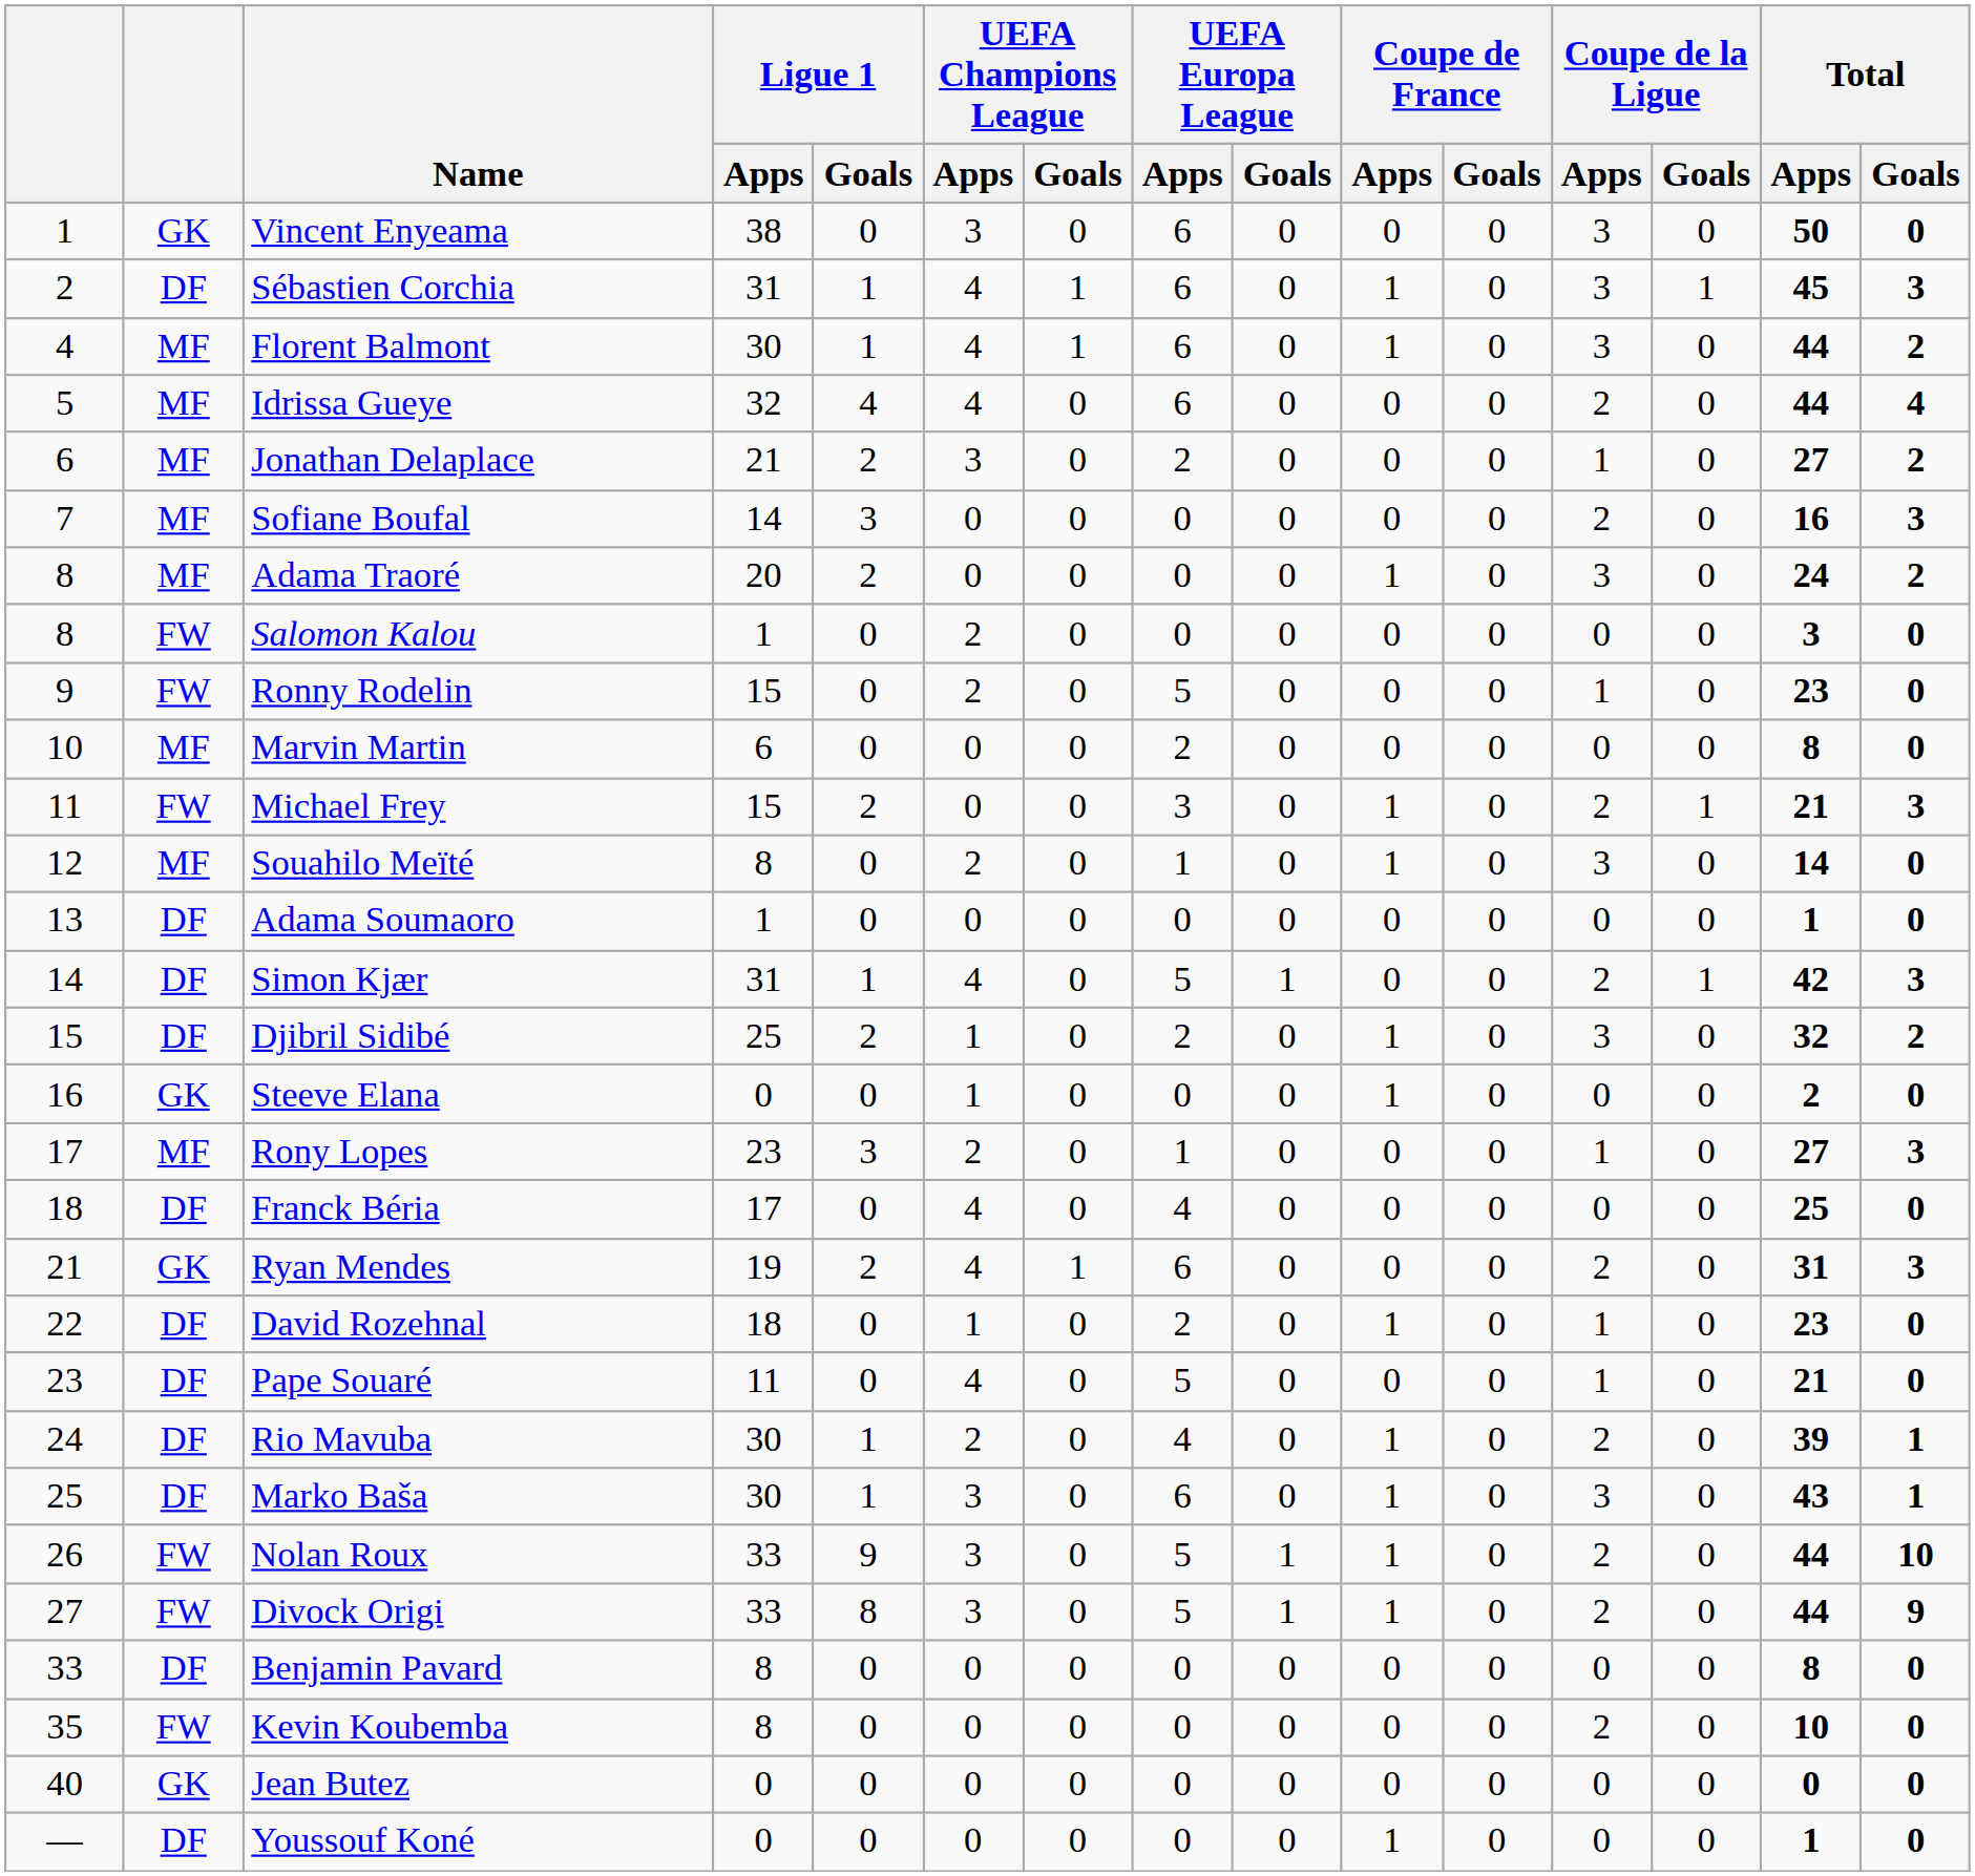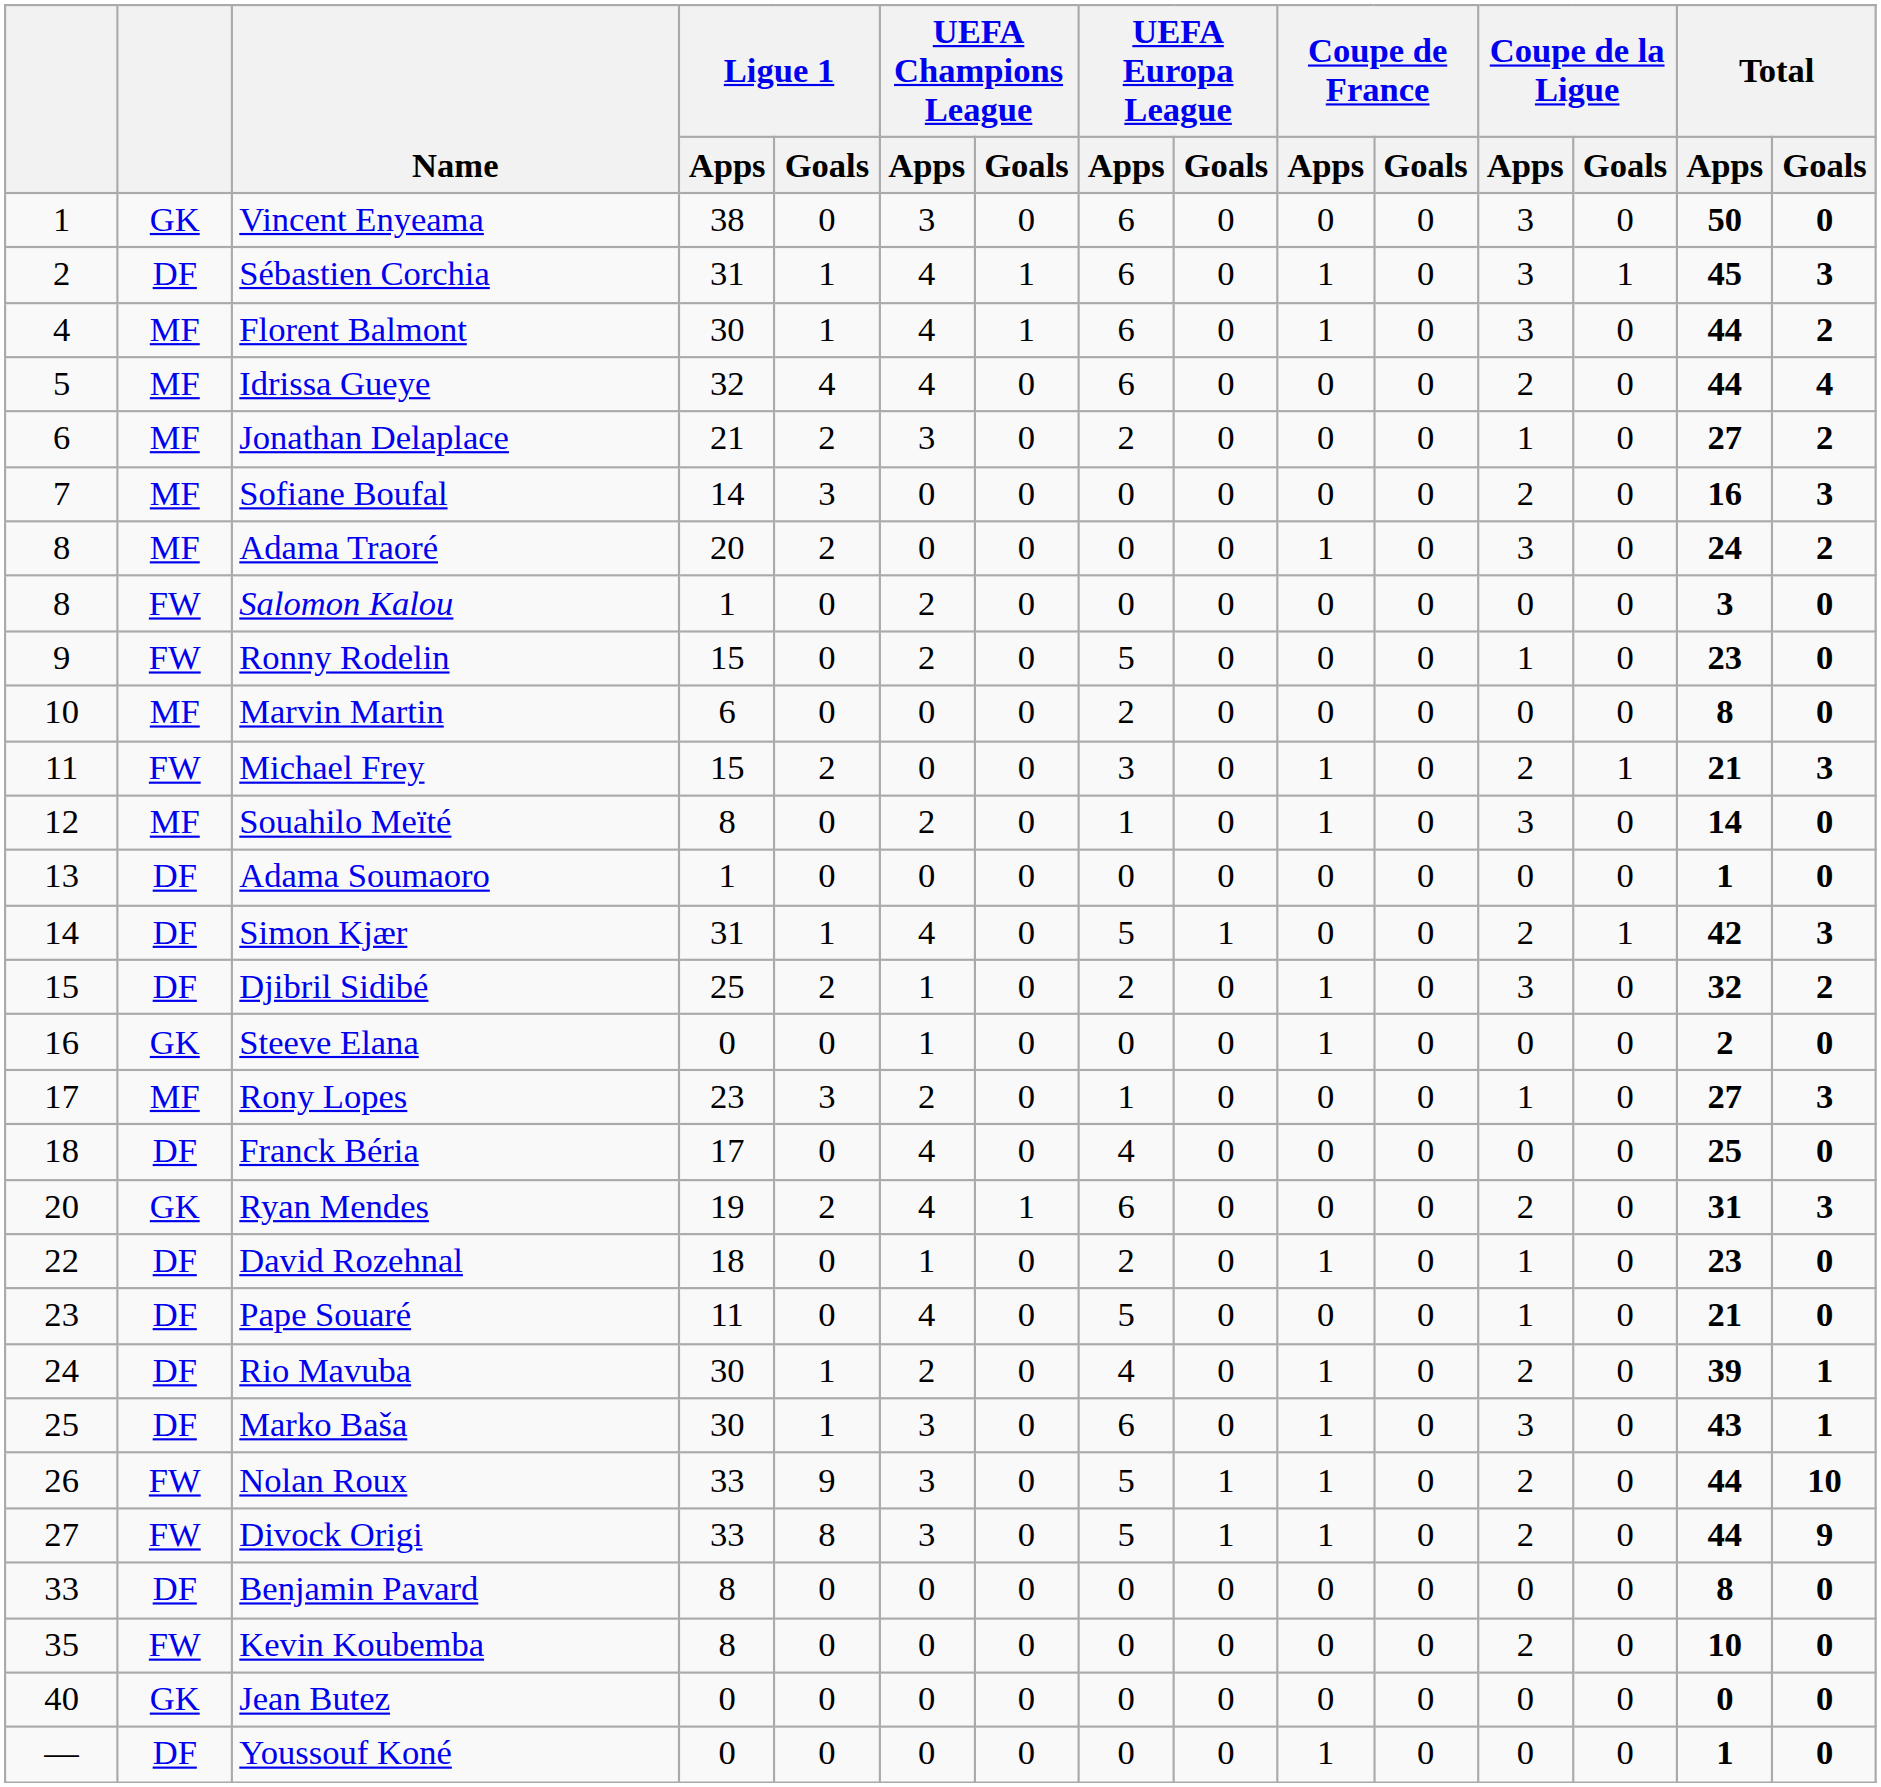Ryan Mendes | column 1: 21 -> 20
